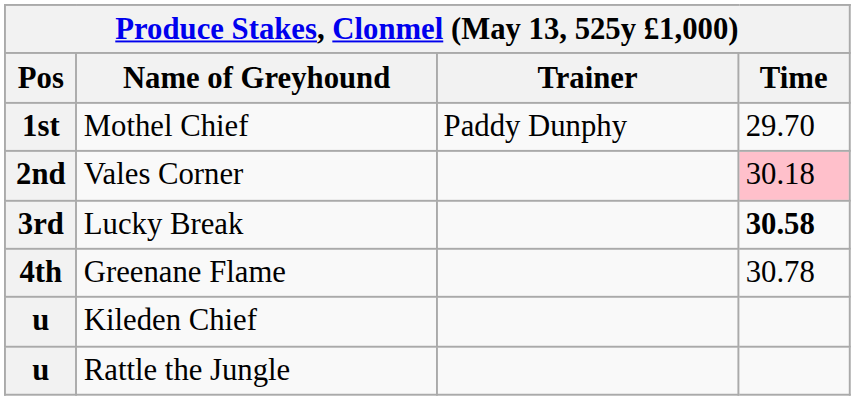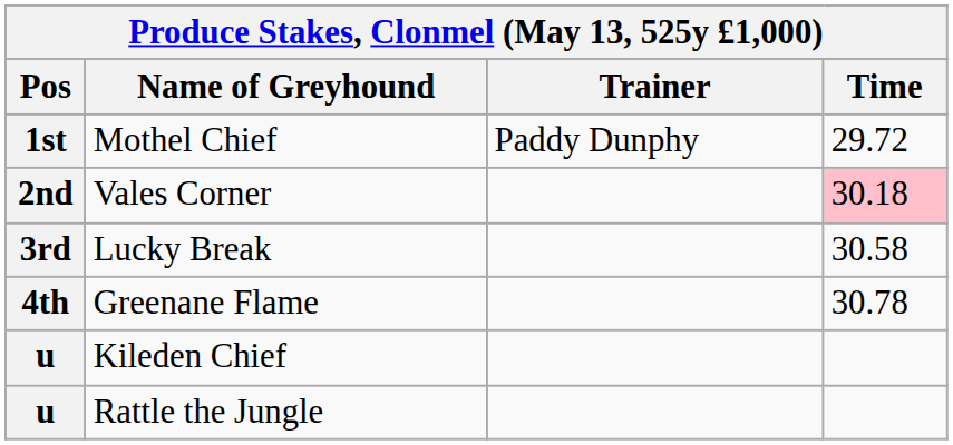Mothel Chief | Time: 29.70 -> 29.72
Lucky Break | Time: bold -> normal
